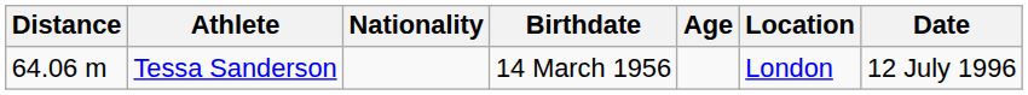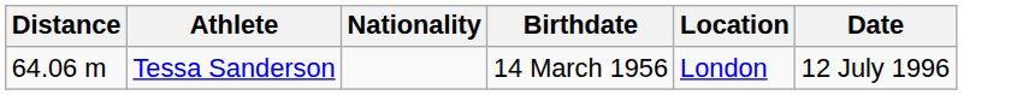- column: Age
